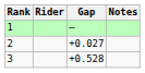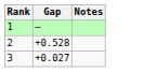- column: Rider
2 | Gap: +0.027 -> +0.528
3 | Gap: +0.528 -> +0.027
